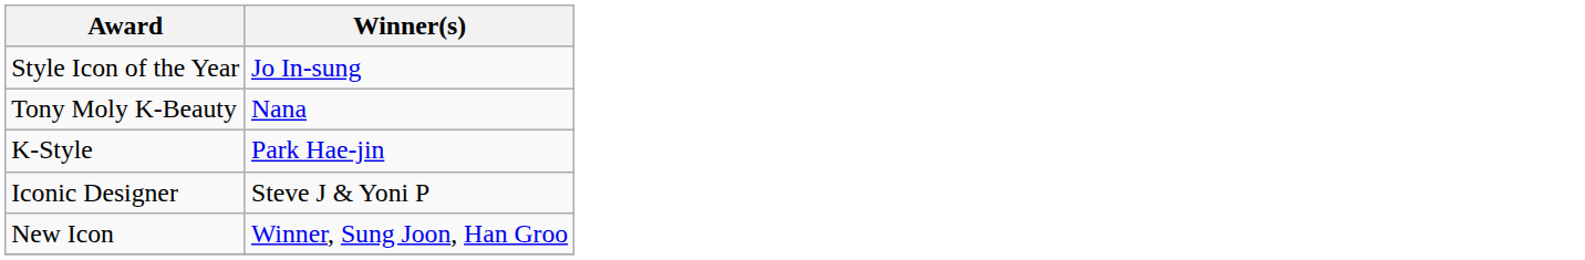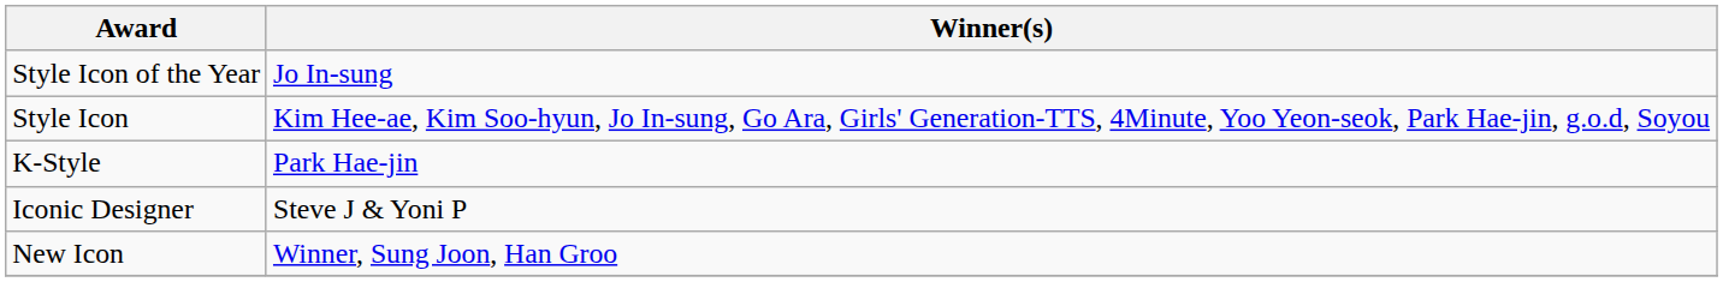+ row: Style Icon | Kim Hee-ae, Kim Soo-hyun, Jo In-sung, Go Ara, Girls' Generation-TTS, 4Minute, Yoo Yeon-seok, Park Hae-jin, g.o.d, Soyou
- row: Tony Moly K-Beauty | Nana
